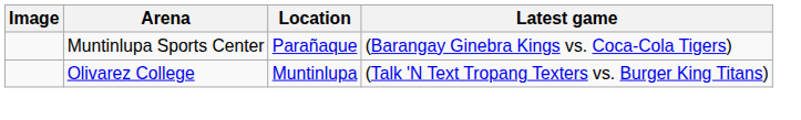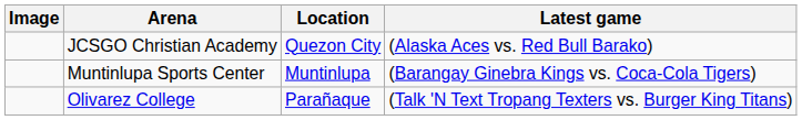+ row: JCSGO Christian Academy | Quezon City | (Alaska Aces vs. Red Bull Barako)
Muntinlupa Sports Center | Location: Parañaque -> Muntinlupa
Olivarez College | Location: Muntinlupa -> Parañaque
